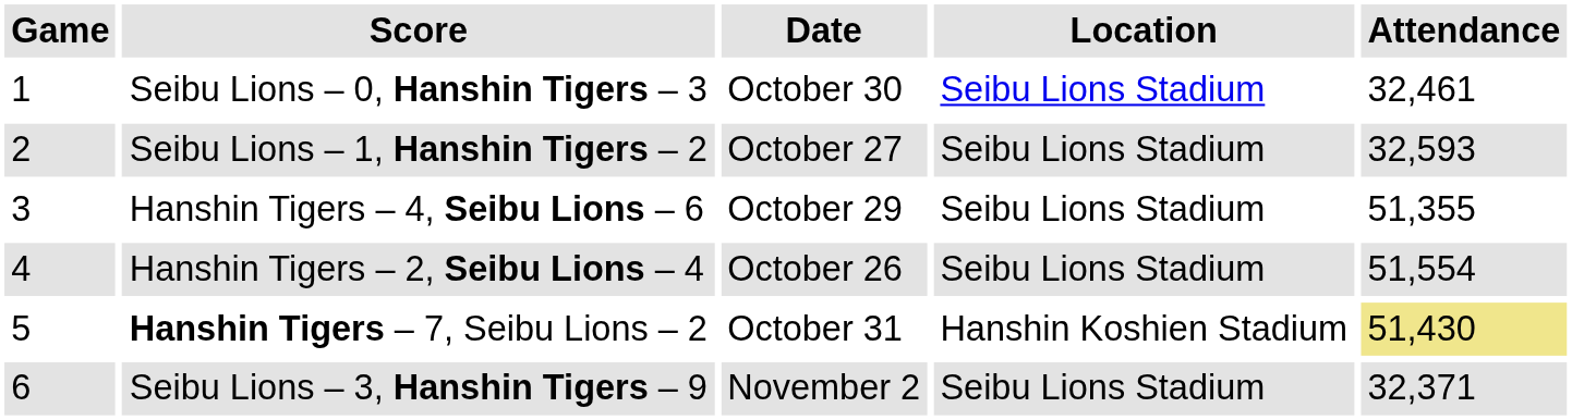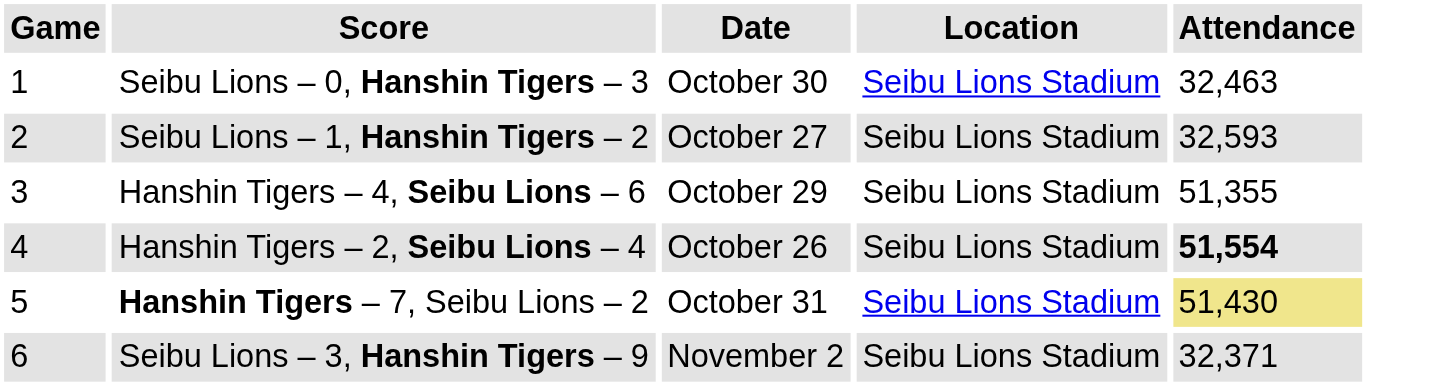Seibu Lions – 0, Hanshin Tigers – 3 | Attendance: 32,461 -> 32,463
Hanshin Tigers – 2, Seibu Lions – 4 | Attendance: normal -> bold
Hanshin Tigers – 7, Seibu Lions – 2 | Location: Hanshin Koshien Stadium -> Seibu Lions Stadium
